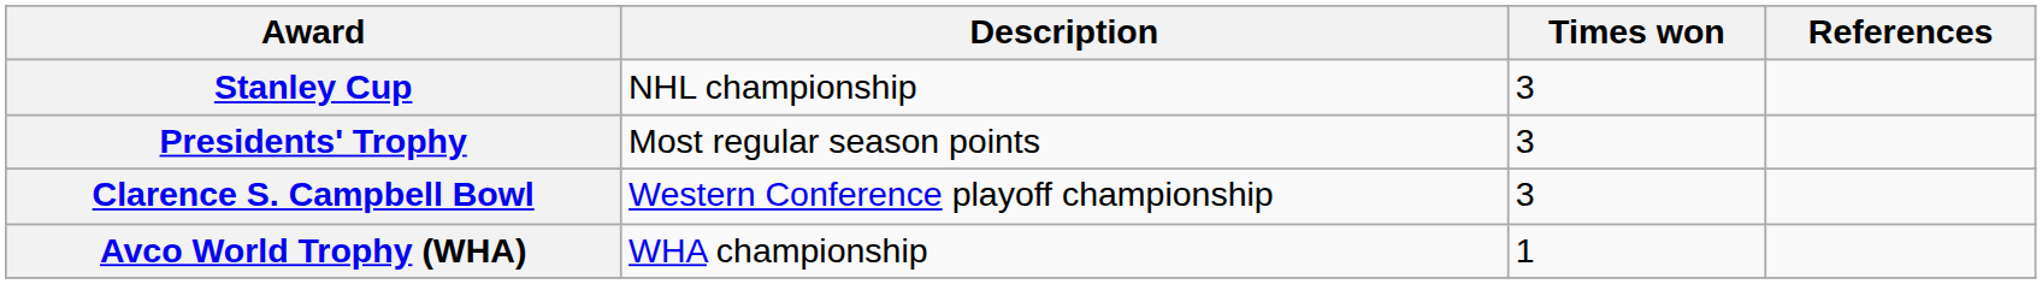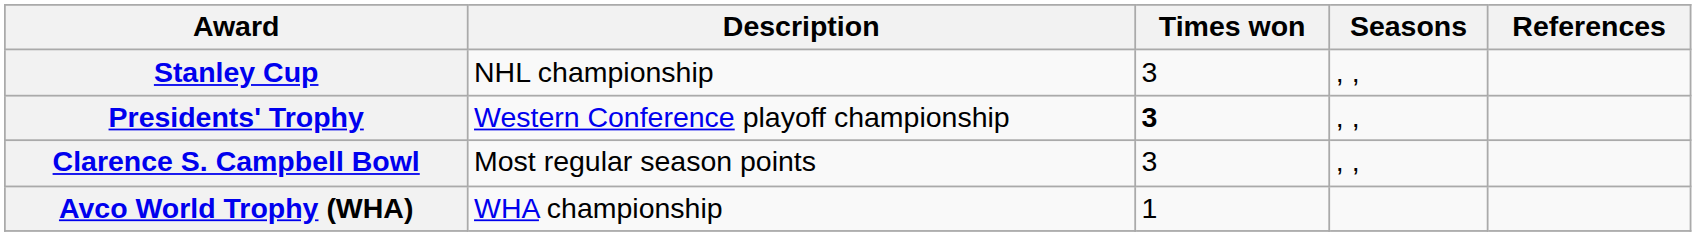+ column: Seasons | , , | , , | , ,
Presidents' Trophy | Description: Most regular season points -> Western Conference playoff championship
Presidents' Trophy | Times won: normal -> bold
Clarence S. Campbell Bowl | Description: Western Conference playoff championship -> Most regular season points
